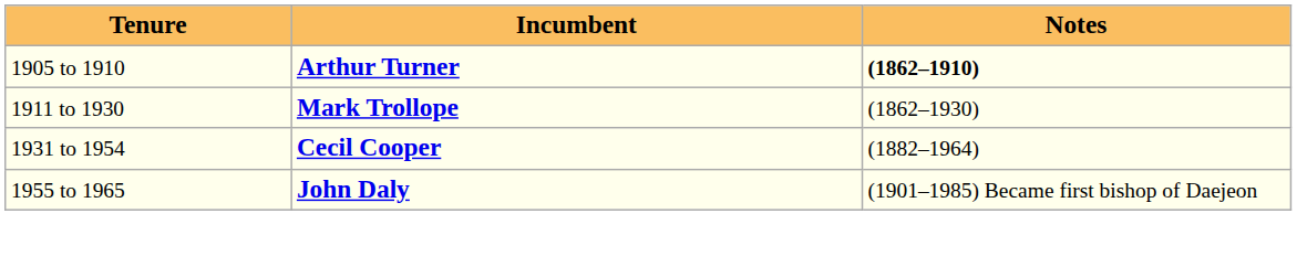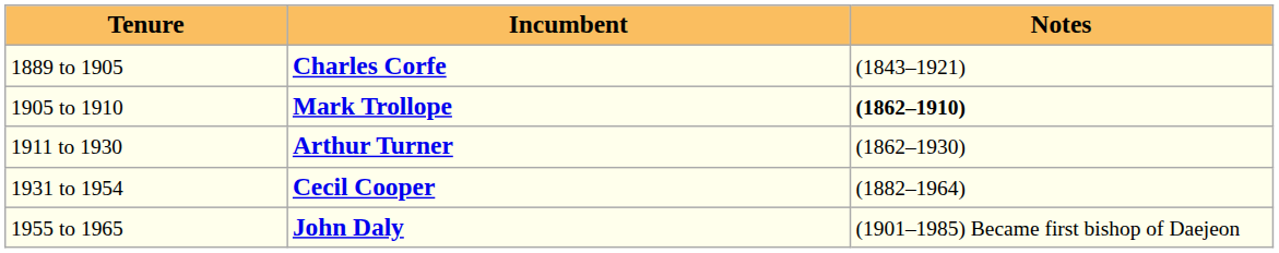+ row: 1889 to 1905 | Charles Corfe | (1843–1921)
1905 to 1910 | Incumbent: Arthur Turner -> Mark Trollope
1911 to 1930 | Incumbent: Mark Trollope -> Arthur Turner
